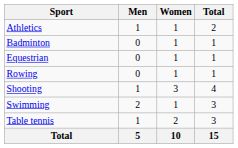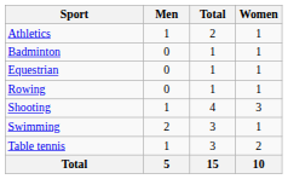columns swapped: Women <-> Total
